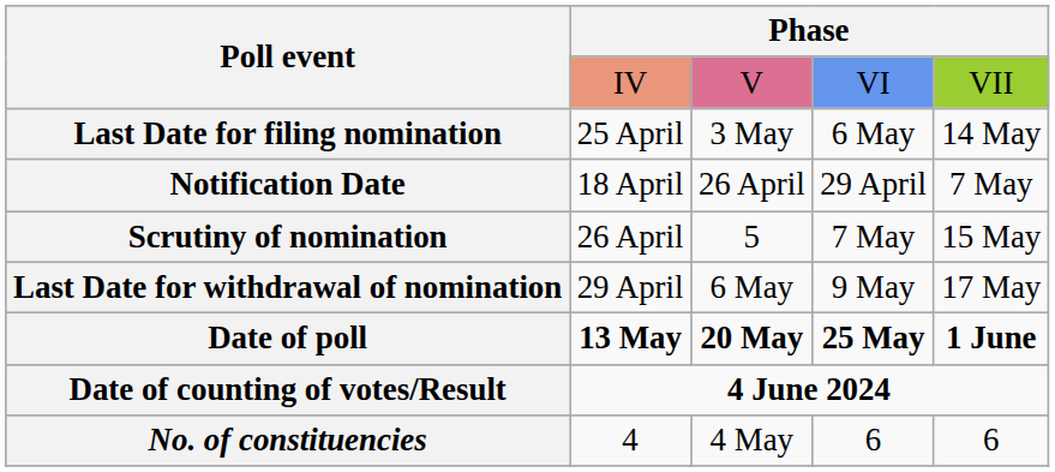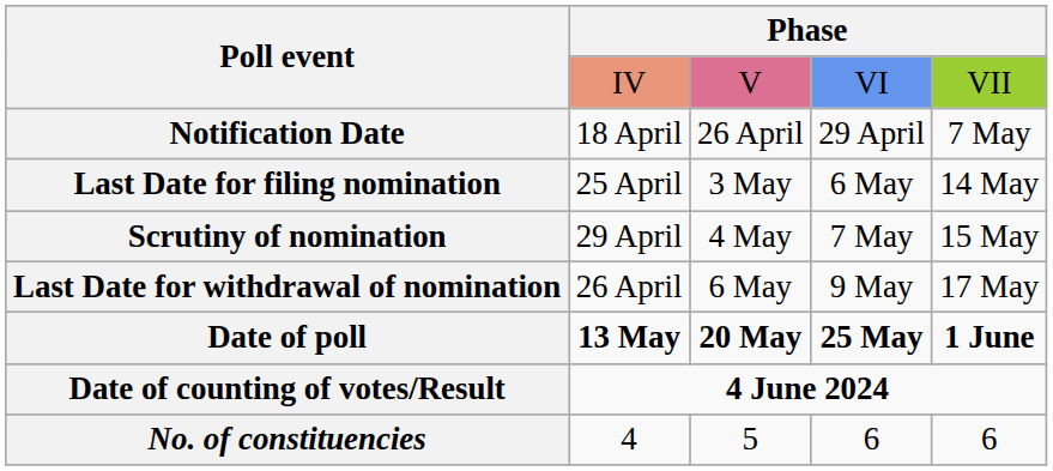rows swapped: Notification Date <-> Last Date for filing nomination
Scrutiny of nomination | column 2: 26 April -> 29 April
Scrutiny of nomination | column 3: 5 -> 4 May
Last Date for withdrawal of nomination | column 2: 29 April -> 26 April
No. of constituencies | column 3: 4 May -> 5
